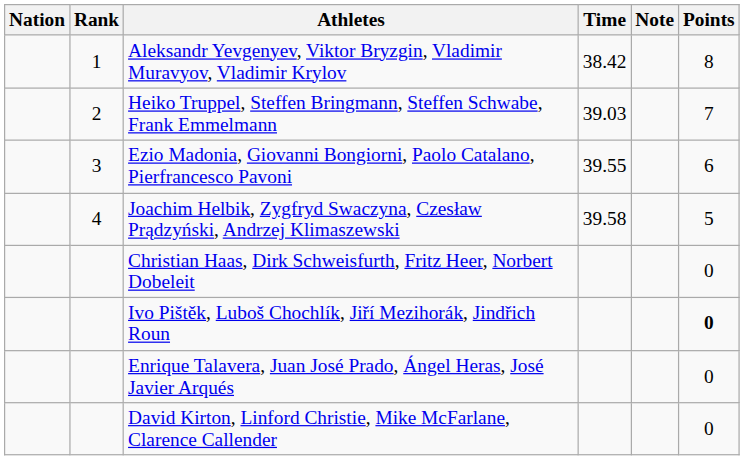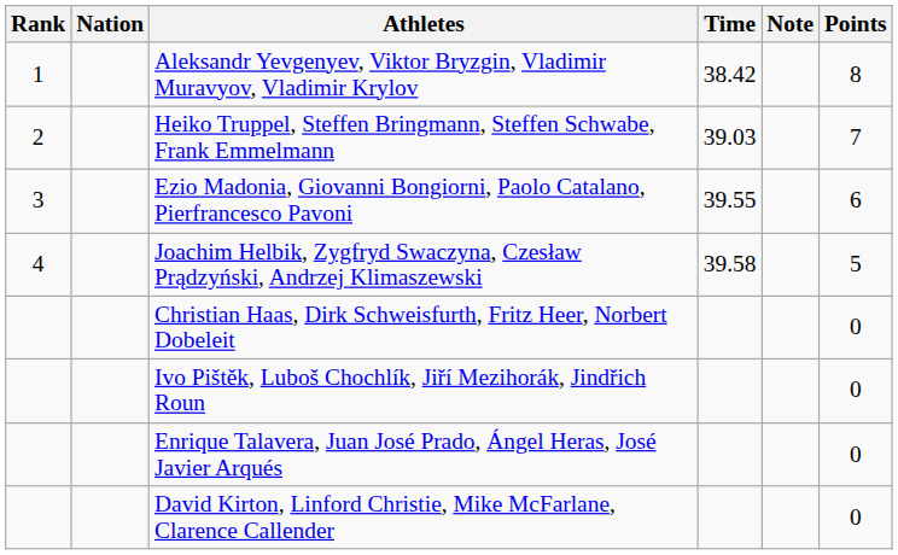columns swapped: Rank <-> Nation
Ivo Pištěk, Luboš Chochlík, Jiří Mezihorák, Jindřich Roun | Points: bold -> normal
